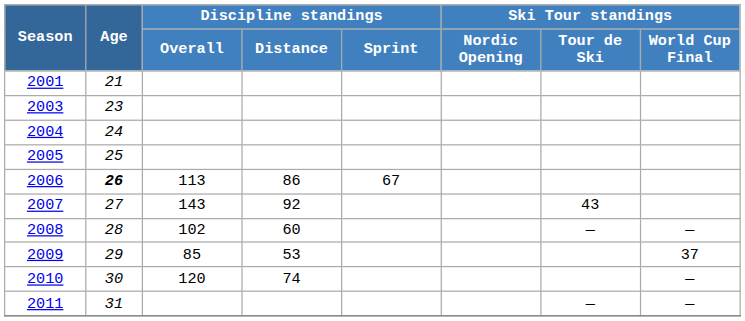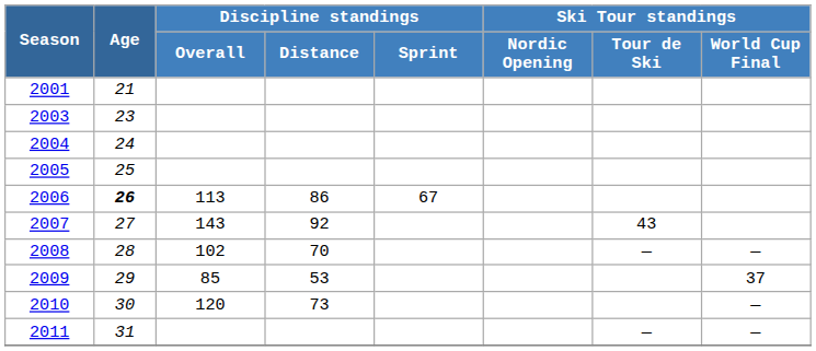2008 | Discipline standings / Distance: 60 -> 70
2010 | Discipline standings / Distance: 74 -> 73
